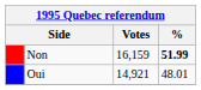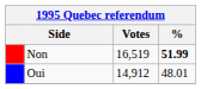Non | Votes: 16,159 -> 16,519
Oui | Votes: 14,921 -> 14,912
